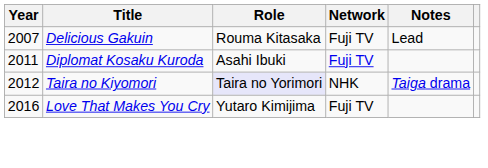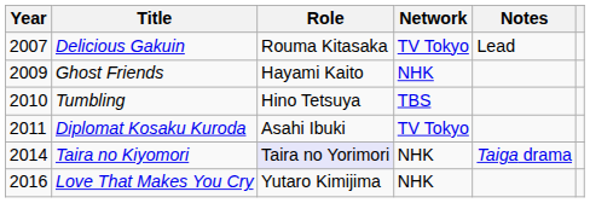Delicious Gakuin | Network: Fuji TV -> TV Tokyo
+ row: 2009 | Ghost Friends | Hayami Kaito | NHK
+ row: 2010 | Tumbling | Hino Tetsuya | TBS
Diplomat Kosaku Kuroda | Network: Fuji TV -> TV Tokyo
Taira no Kiyomori | Year: 2012 -> 2014
Love That Makes You Cry | Network: Fuji TV -> NHK
